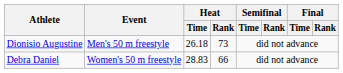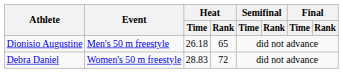Dionisio Augustine | Heat / Rank: 73 -> 65
Debra Daniel | Heat / Rank: 66 -> 72
